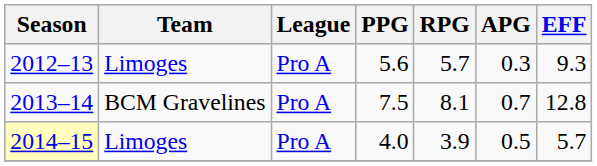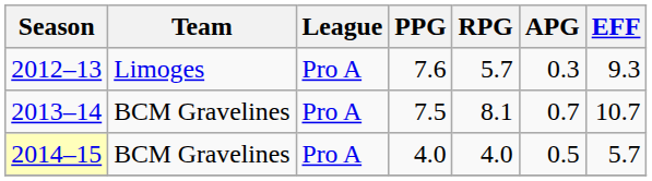2012–13 | PPG: 5.6 -> 7.6
2013–14 | EFF: 12.8 -> 10.7
2014–15 | Team: Limoges -> BCM Gravelines
2014–15 | RPG: 3.9 -> 4.0
